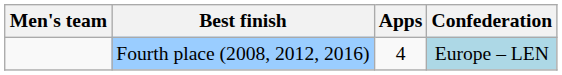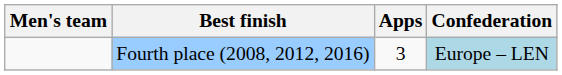Fourth place (2008, 2012, 2016) | Apps: 4 -> 3
